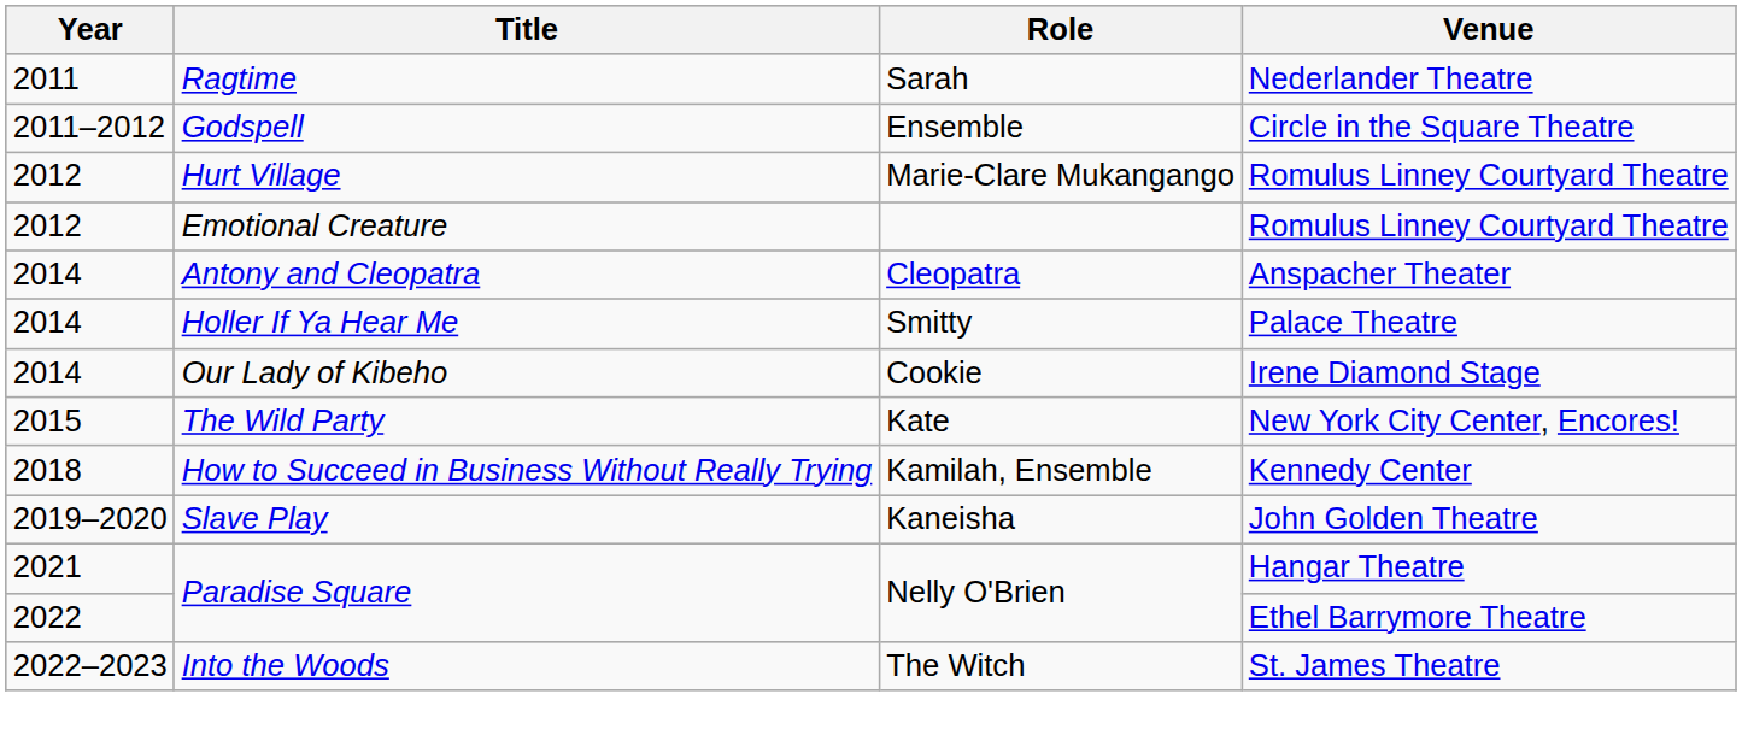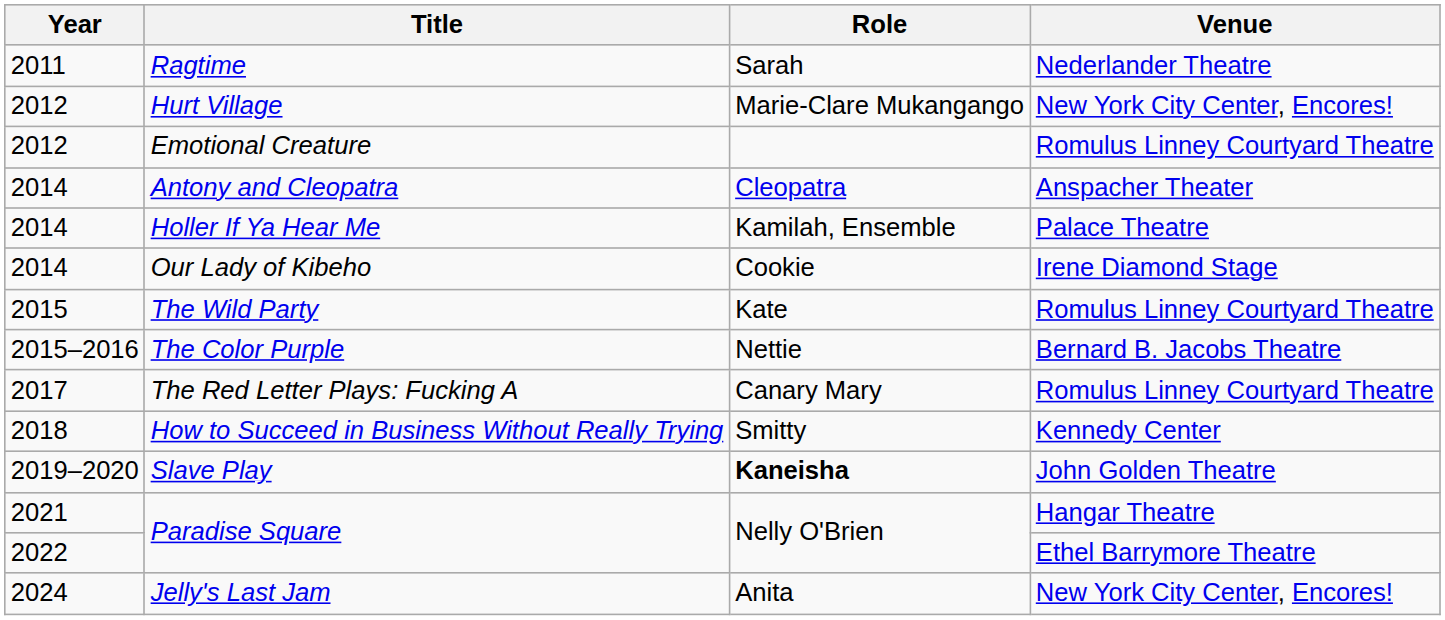- row: 2011–2012 | Godspell | Ensemble | Circle in the Square Theatre
Hurt Village | Venue: Romulus Linney Courtyard Theatre -> New York City Center, Encores!
Holler If Ya Hear Me | Role: Smitty -> Kamilah, Ensemble
The Wild Party | Venue: New York City Center, Encores! -> Romulus Linney Courtyard Theatre
+ row: 2015–2016 | The Color Purple | Nettie | Bernard B. Jacobs Theatre
+ row: 2017 | The Red Letter Plays: Fucking A | Canary Mary | Romulus Linney Courtyard Theatre
How to Succeed in Business Without Really Trying | Role: Kamilah, Ensemble -> Smitty
Slave Play | Role: normal -> bold
- row: 2022–2023 | Into the Woods | The Witch | St. James Theatre
+ row: 2024 | Jelly's Last Jam | Anita | New York City Center, Encores!
